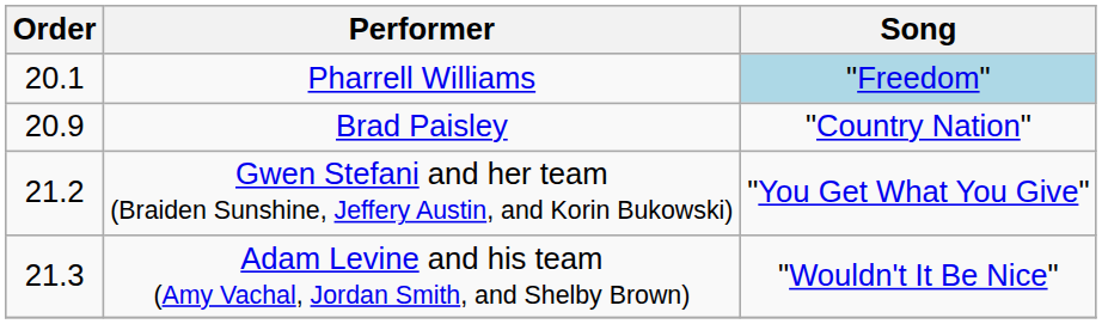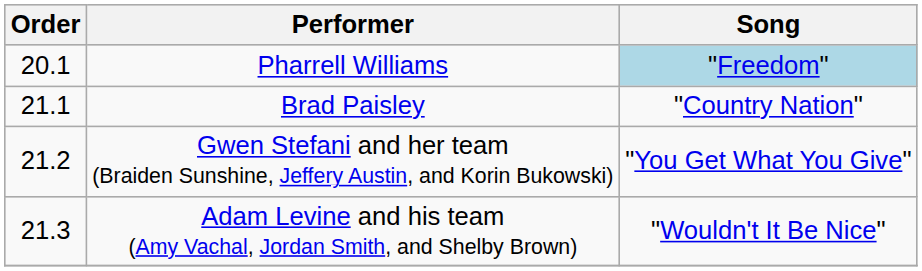Brad Paisley | Order: 20.9 -> 21.1
